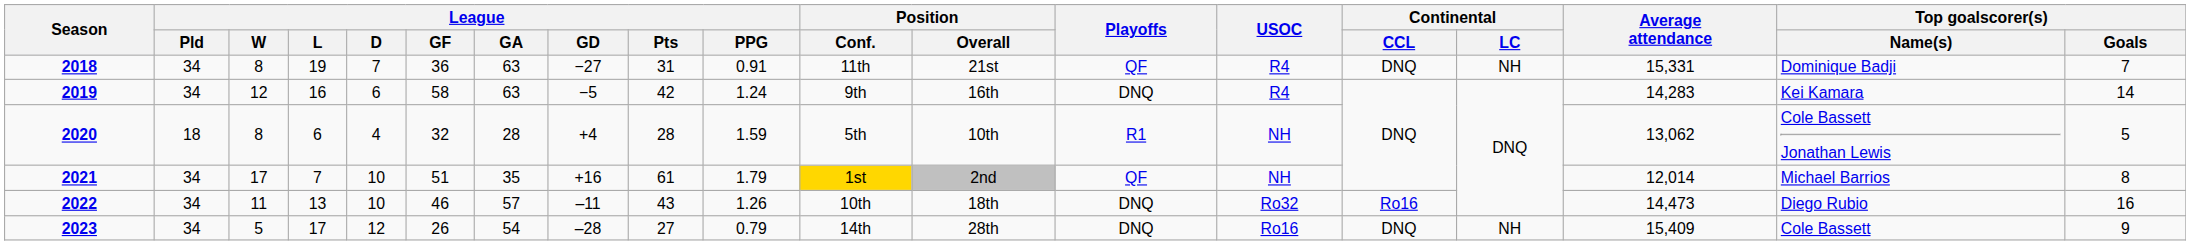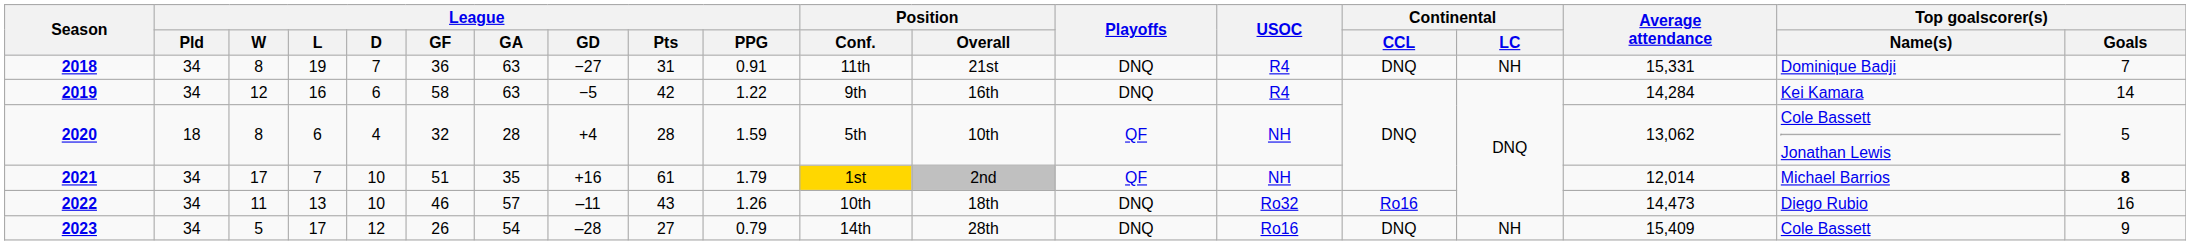2018 | Playoffs: QF -> DNQ
2019 | League / PPG: 1.24 -> 1.22
2019 | Average attendance: 14,283 -> 14,284
2020 | Playoffs: R1 -> QF
2021 | Top goalscorer(s) / Goals: normal -> bold
